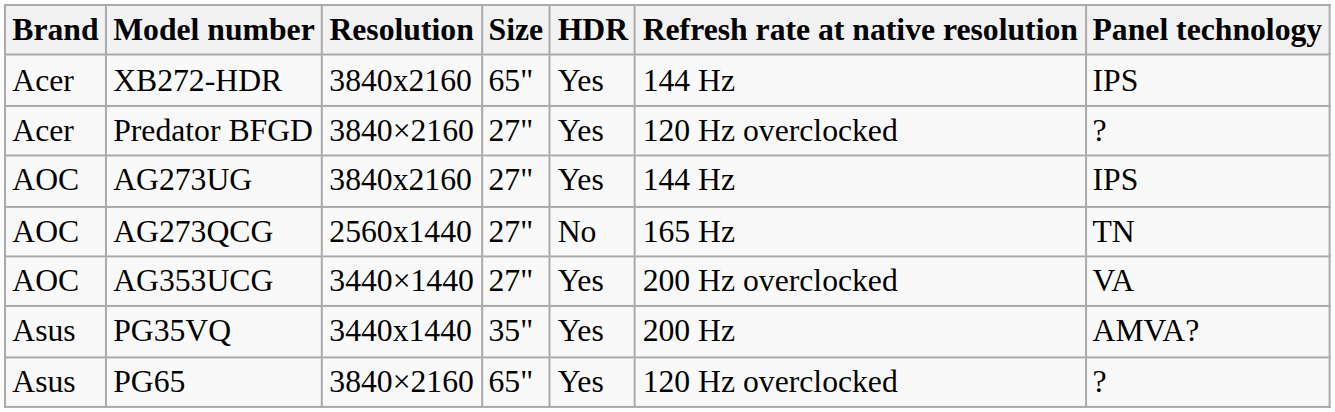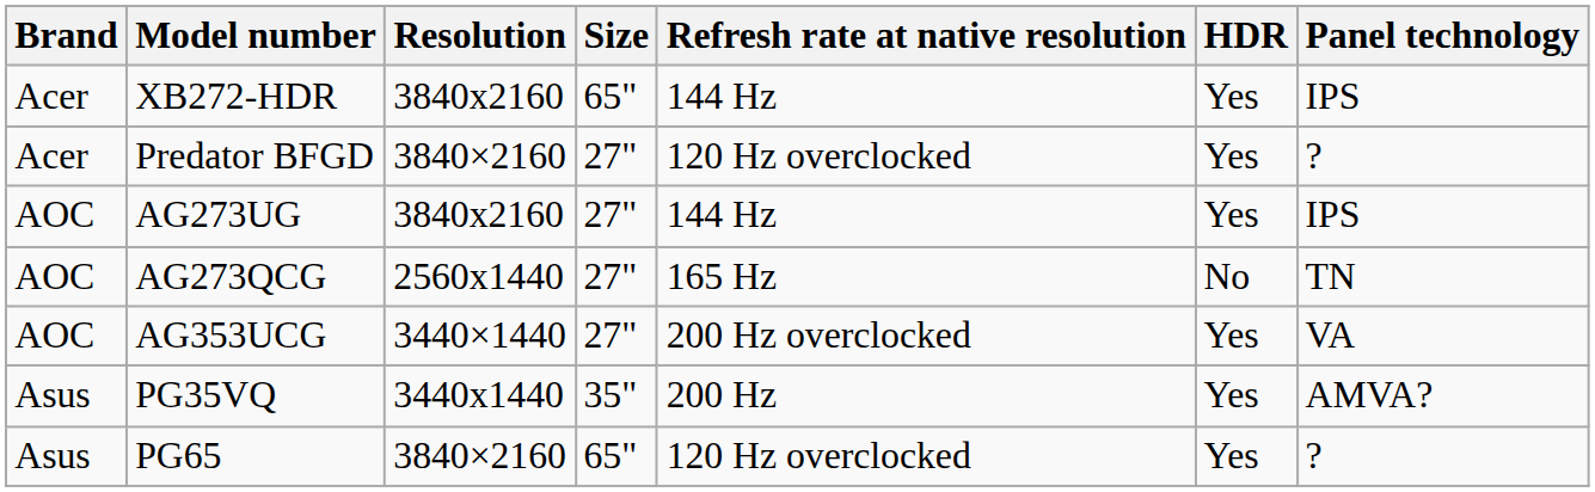columns swapped: Refresh rate at native resolution <-> HDR
